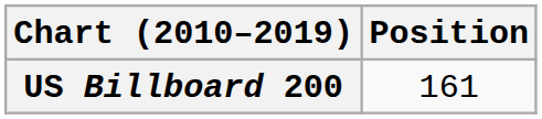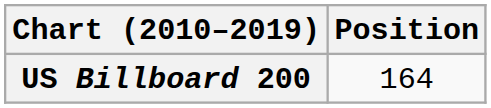US Billboard 200 | Position: 161 -> 164
